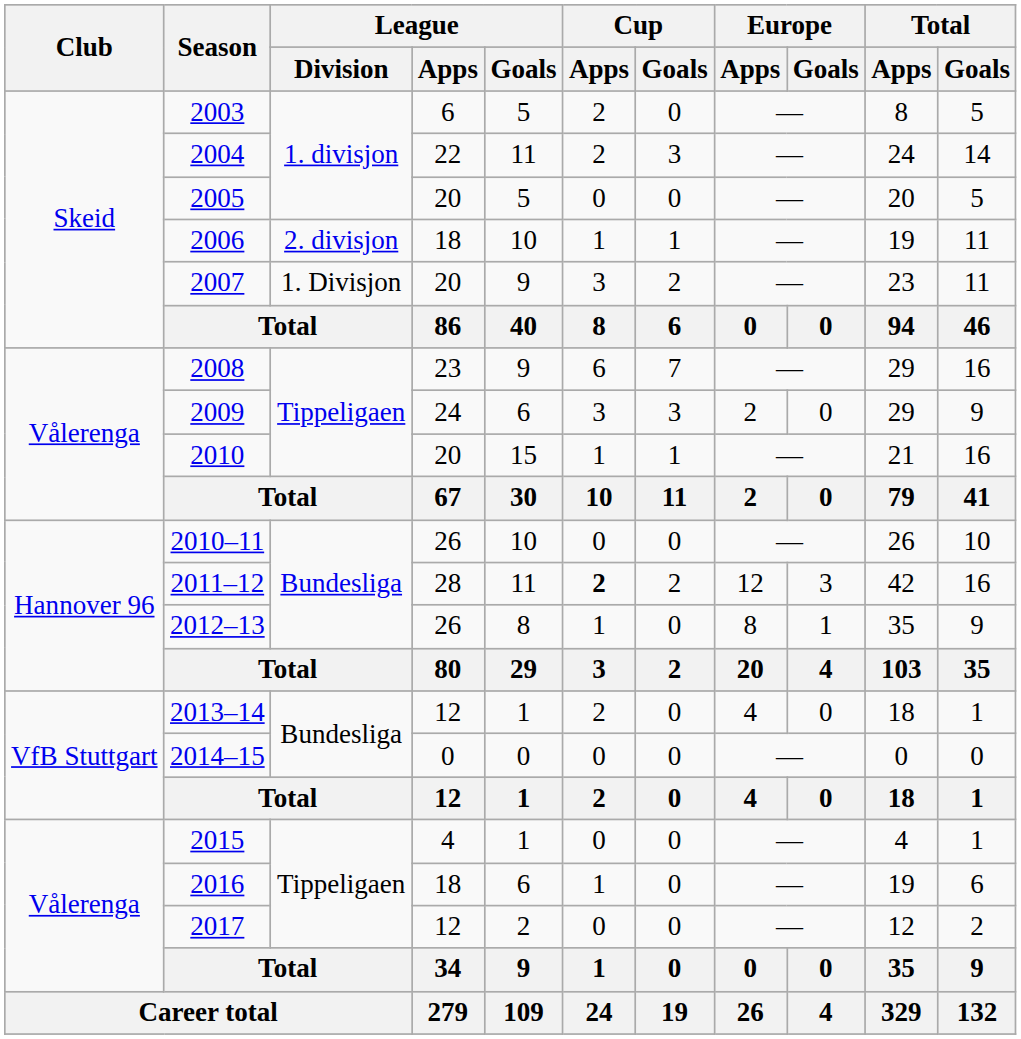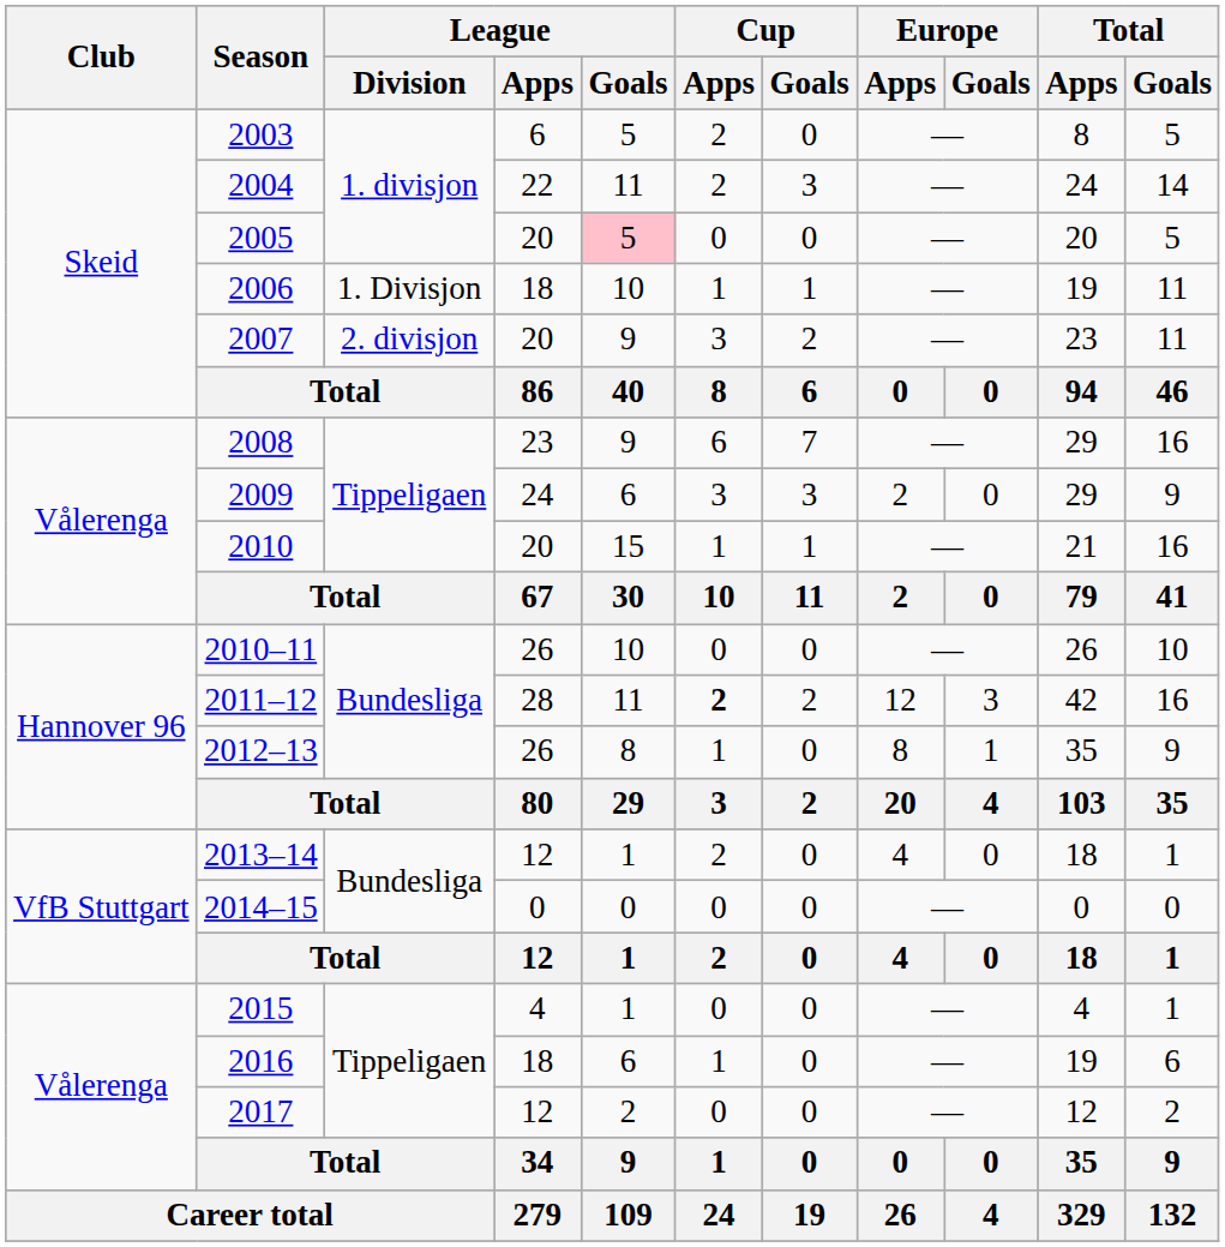2005 | League / Goals: no background -> pink background
2006 | League / Division: 2. divisjon -> 1. Divisjon
2007 | League / Division: 1. Divisjon -> 2. divisjon
